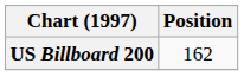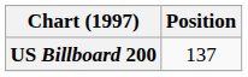US Billboard 200 | Position: 162 -> 137
